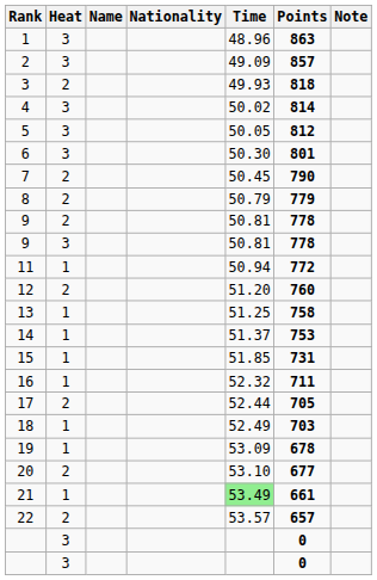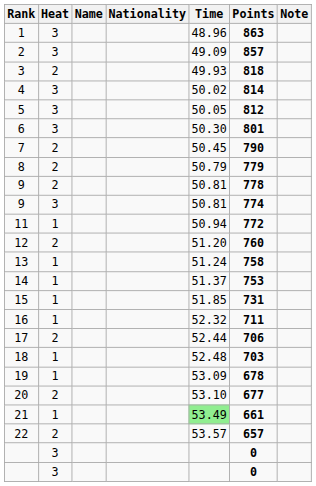9 / 3 | Points: 778 -> 774
13 | Time: 51.25 -> 51.24
17 | Points: 705 -> 706
18 | Time: 52.49 -> 52.48
